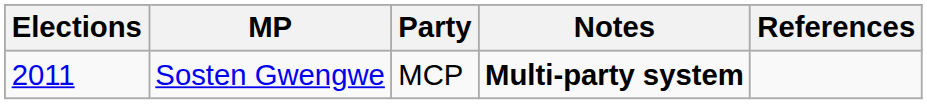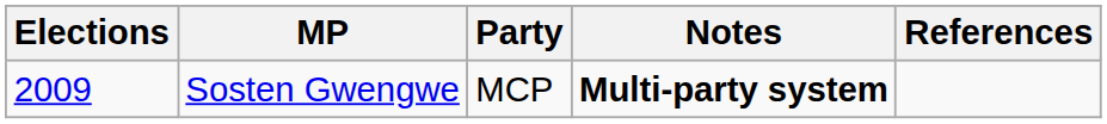Sosten Gwengwe | Elections: 2011 -> 2009
